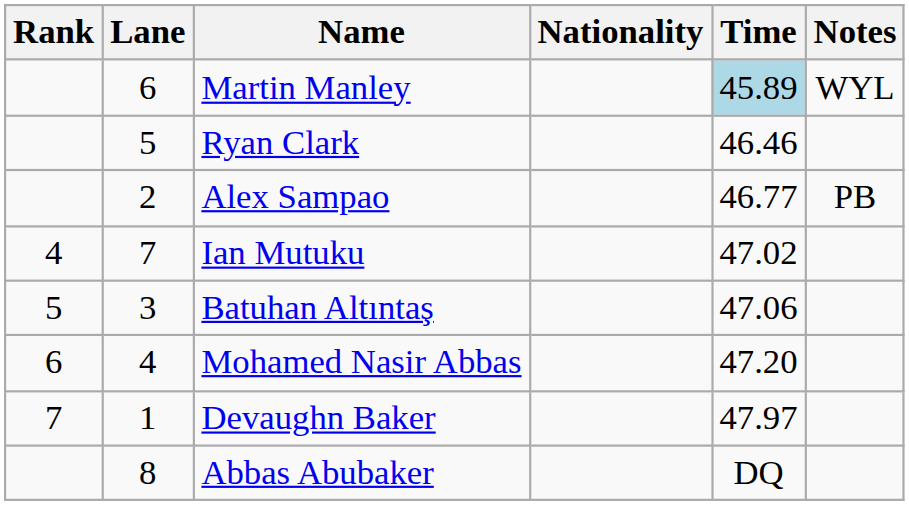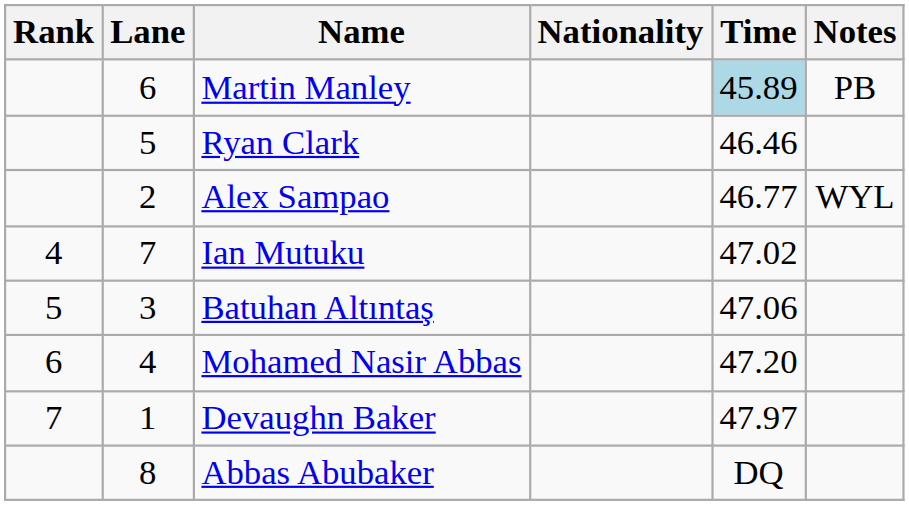Martin Manley | Notes: WYL -> PB
Alex Sampao | Notes: PB -> WYL
